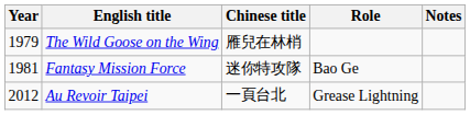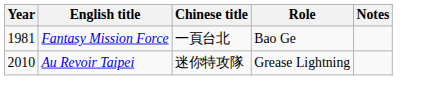- row: 1979 | The Wild Goose on the Wing | 雁兒在林梢
Fantasy Mission Force | Chinese title: 迷你特攻隊 -> 一頁台北
Au Revoir Taipei | Year: 2012 -> 2010
Au Revoir Taipei | Chinese title: 一頁台北 -> 迷你特攻隊
